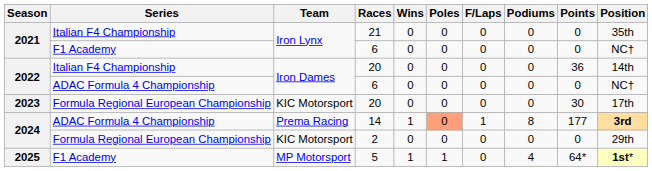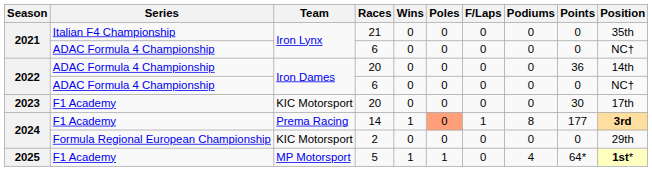2021 / 6 | Series: F1 Academy -> ADAC Formula 4 Championship
2022 / 20 | Series: Italian F4 Championship -> ADAC Formula 4 Championship
2023 / 20 | Series: Formula Regional European Championship -> F1 Academy
14 | Series: ADAC Formula 4 Championship -> F1 Academy
